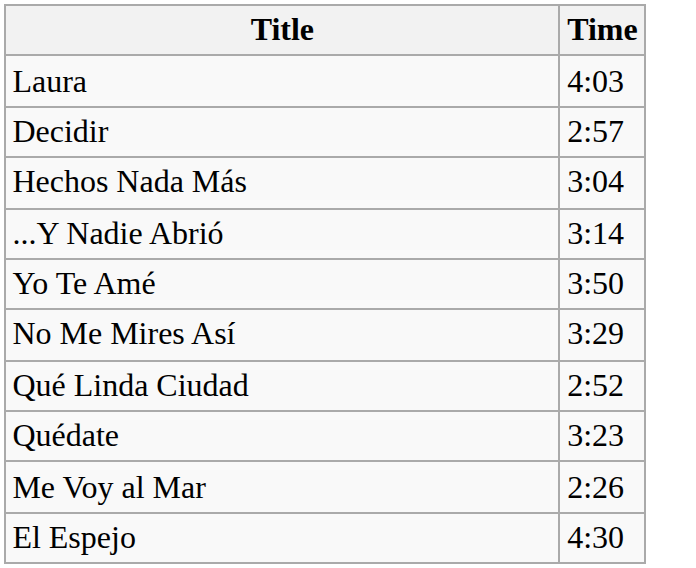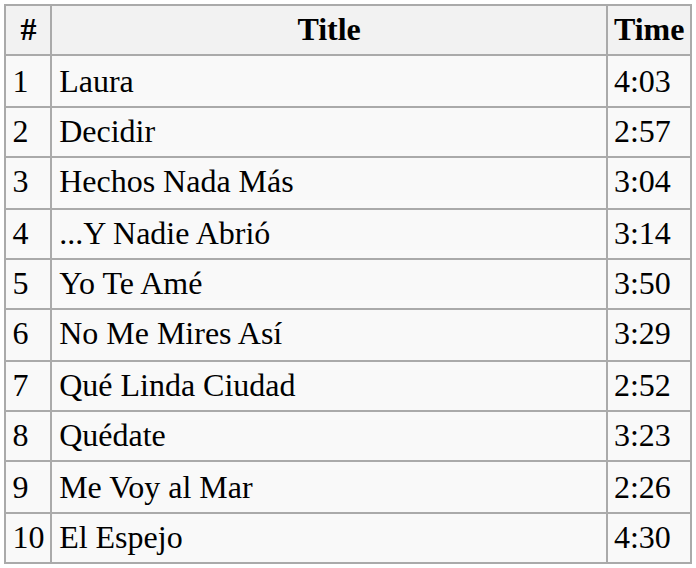+ column: # | 1 | 2 | 3 | 4 | 5 | 6 | 7 | 8 | 9 | 10
